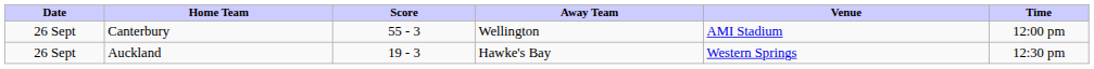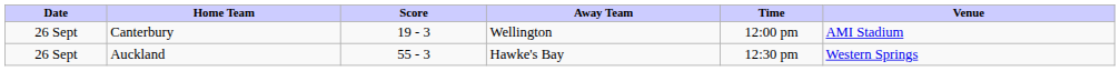columns swapped: Time <-> Venue
Canterbury | Score: 55 - 3 -> 19 - 3
Auckland | Score: 19 - 3 -> 55 - 3
